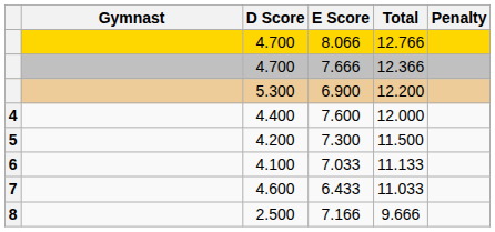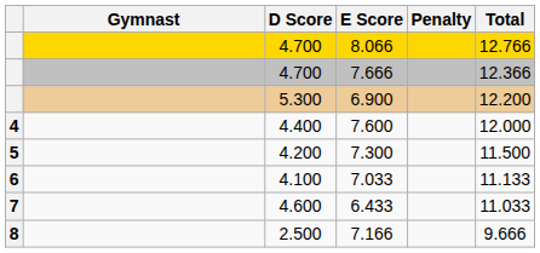columns swapped: Penalty <-> Total
